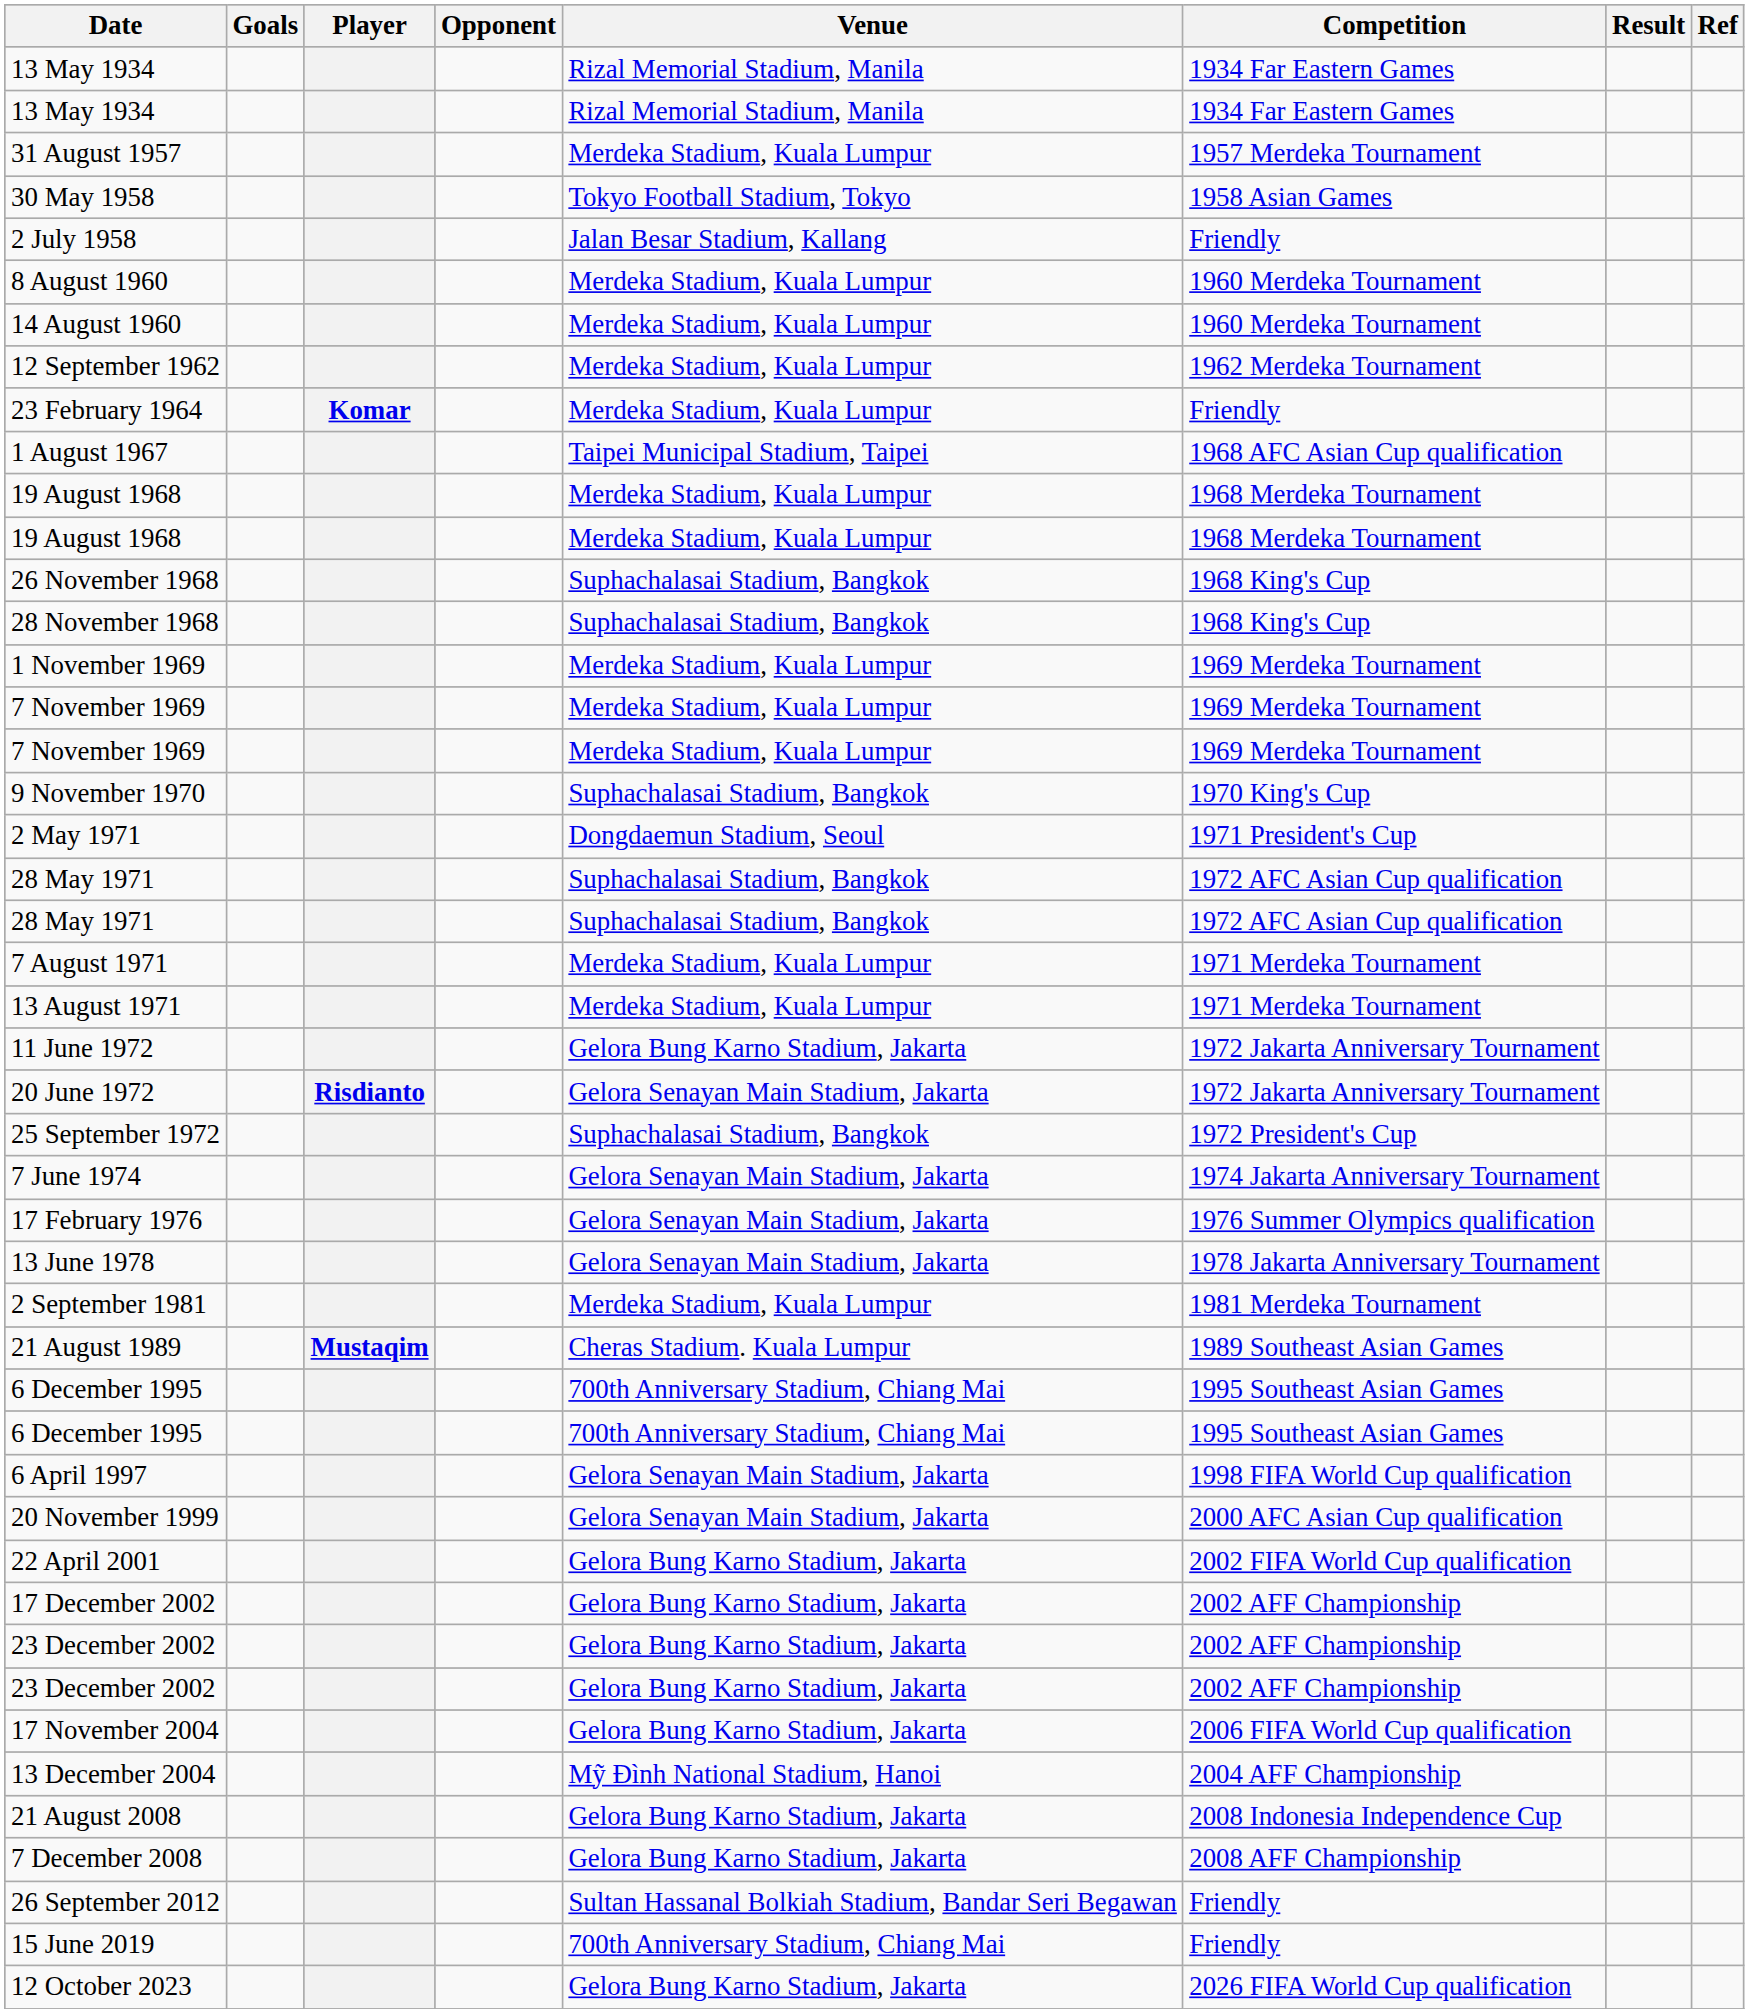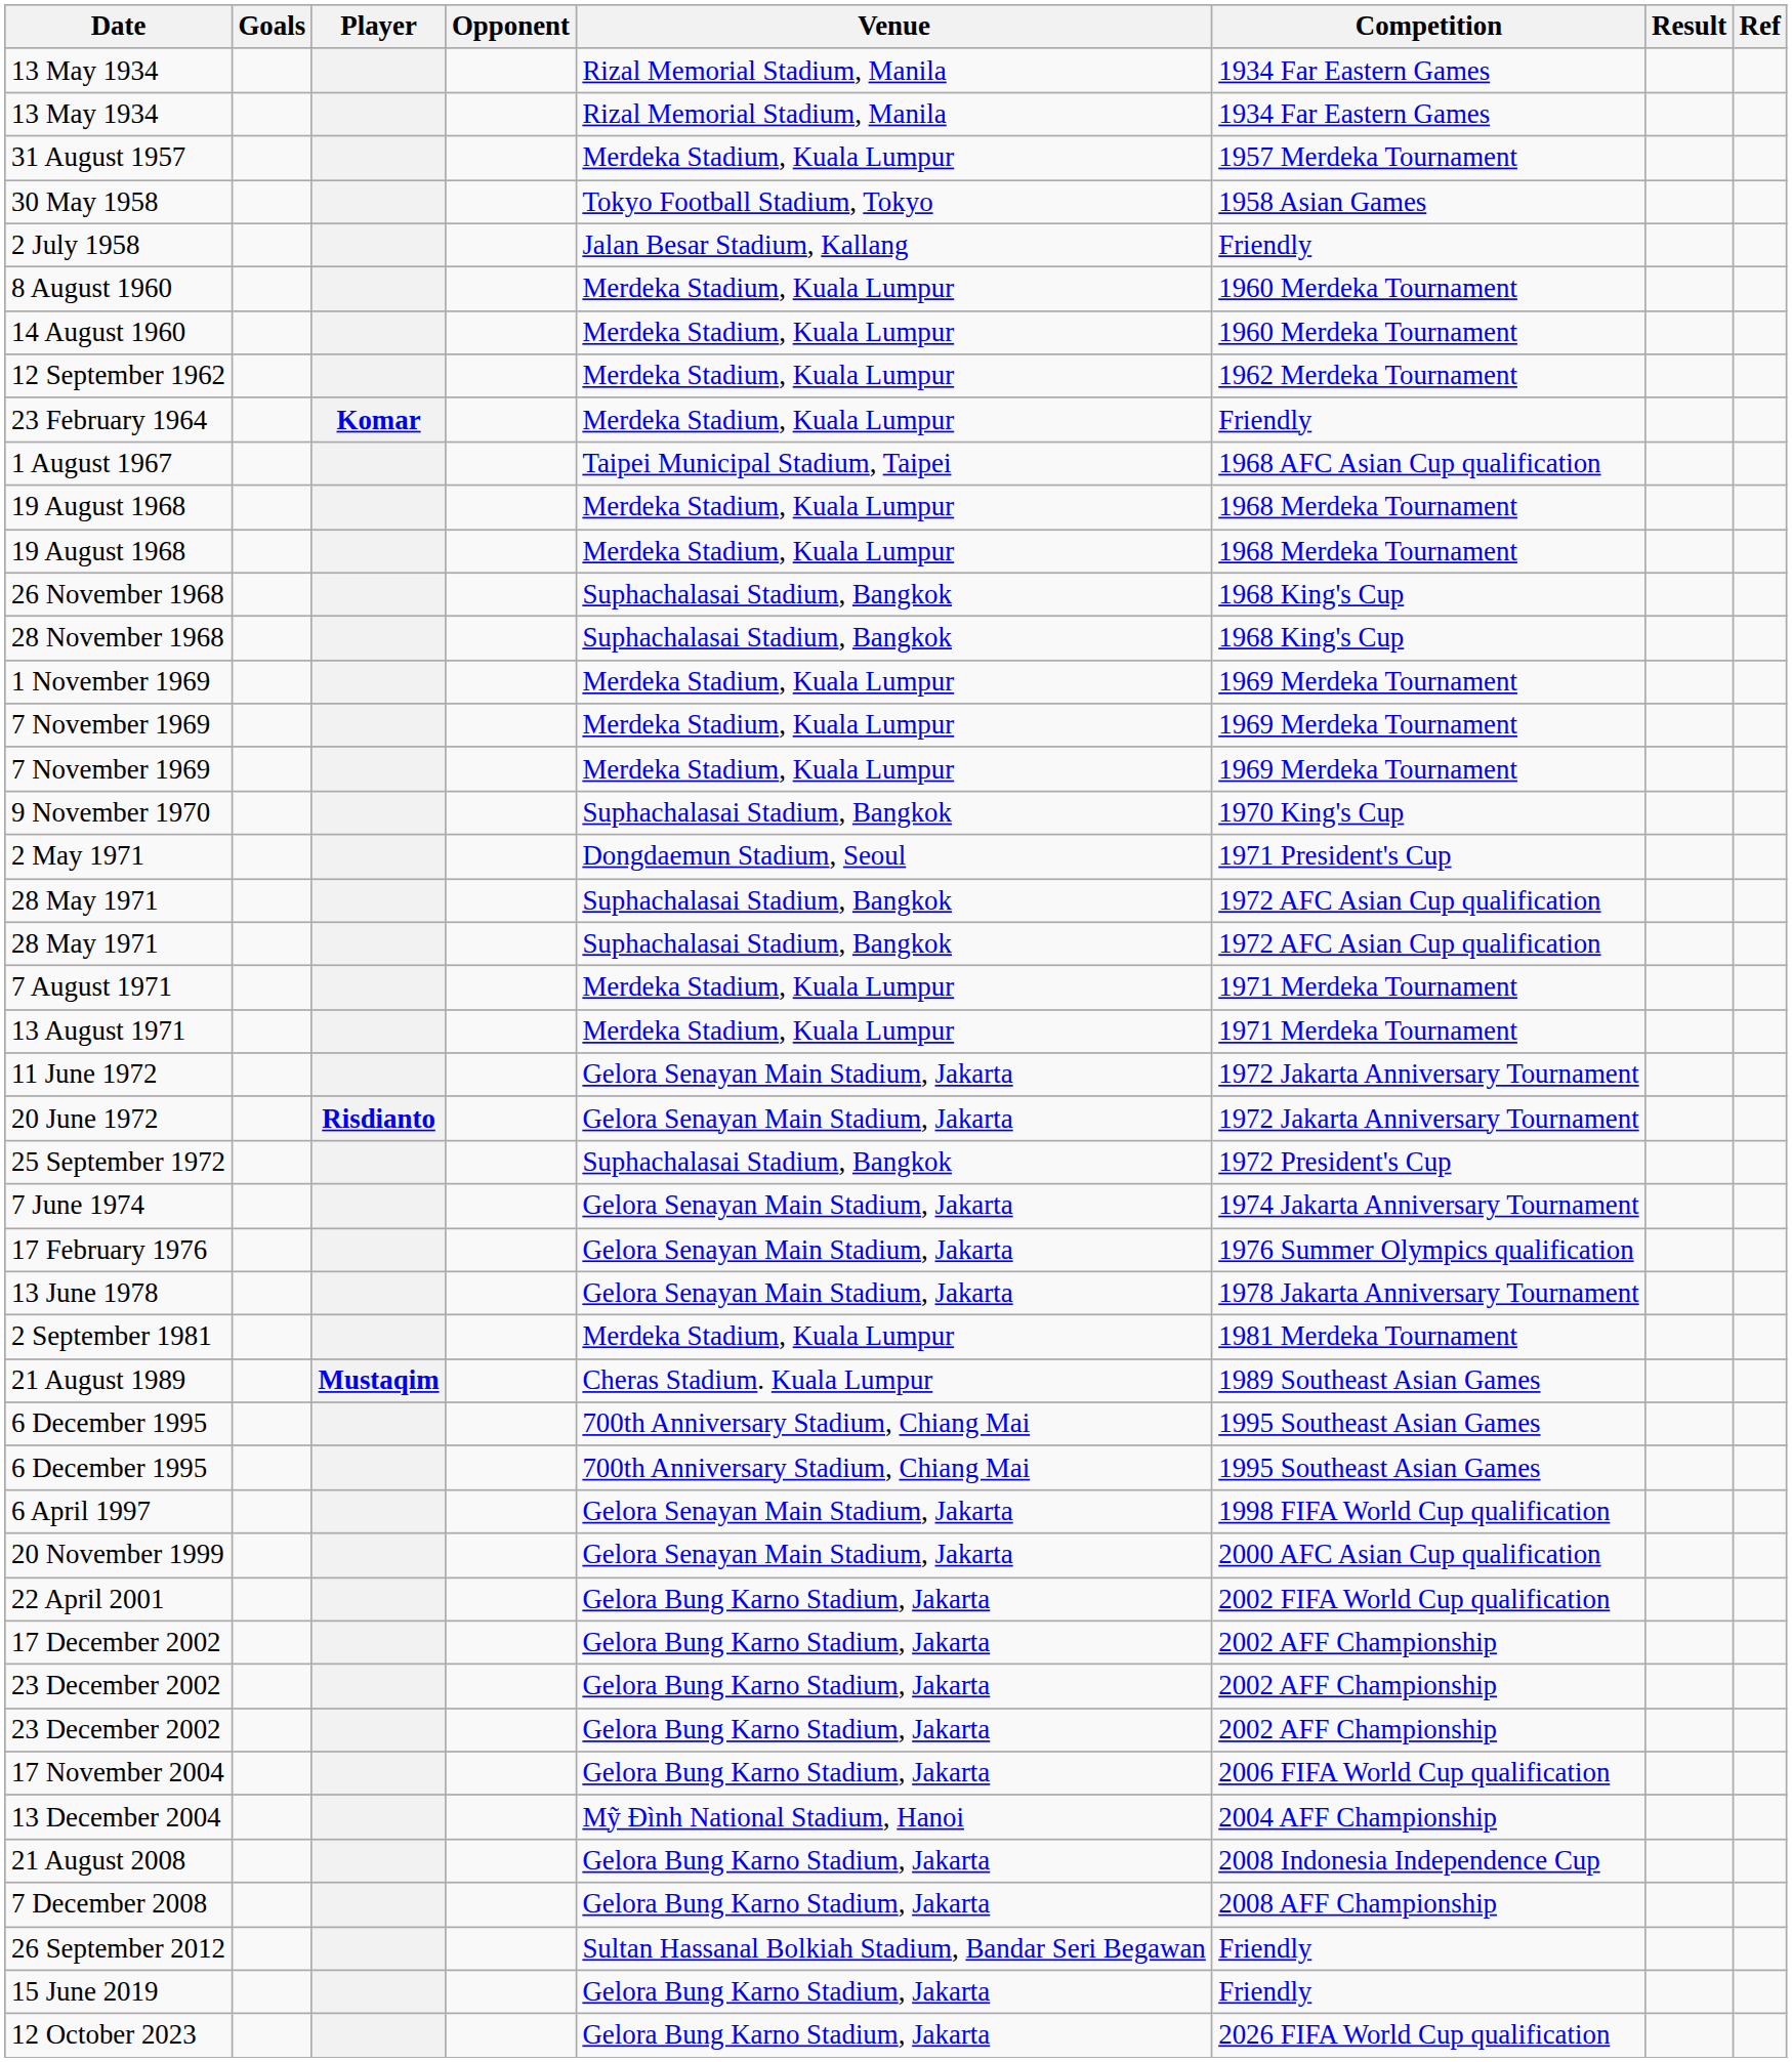11 June 1972 | Venue: Gelora Bung Karno Stadium, Jakarta -> Gelora Senayan Main Stadium, Jakarta
15 June 2019 | Venue: 700th Anniversary Stadium, Chiang Mai -> Gelora Bung Karno Stadium, Jakarta
